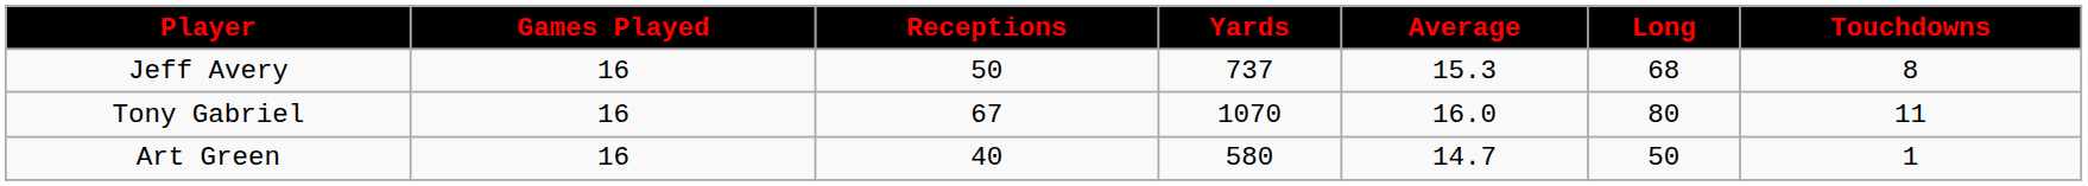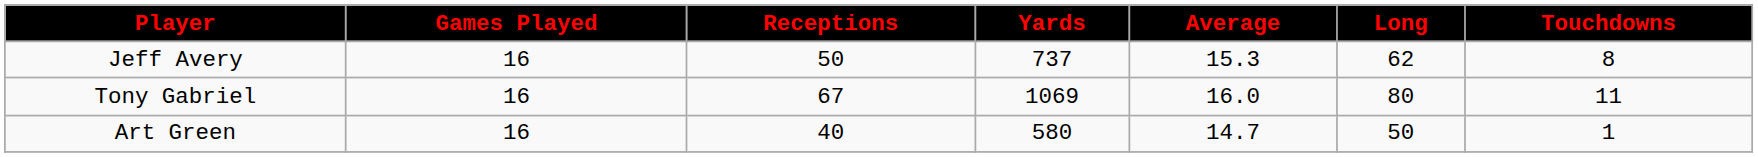Jeff Avery | Long: 68 -> 62
Tony Gabriel | Yards: 1070 -> 1069
